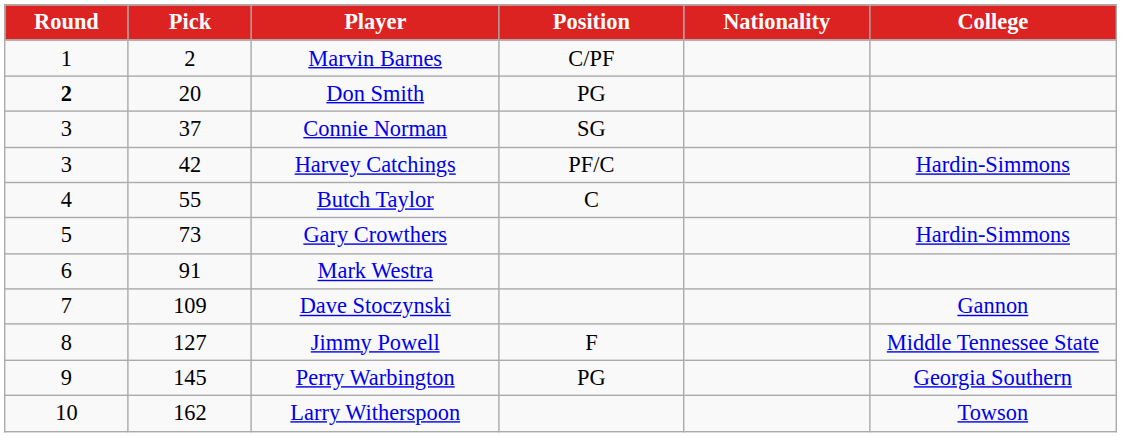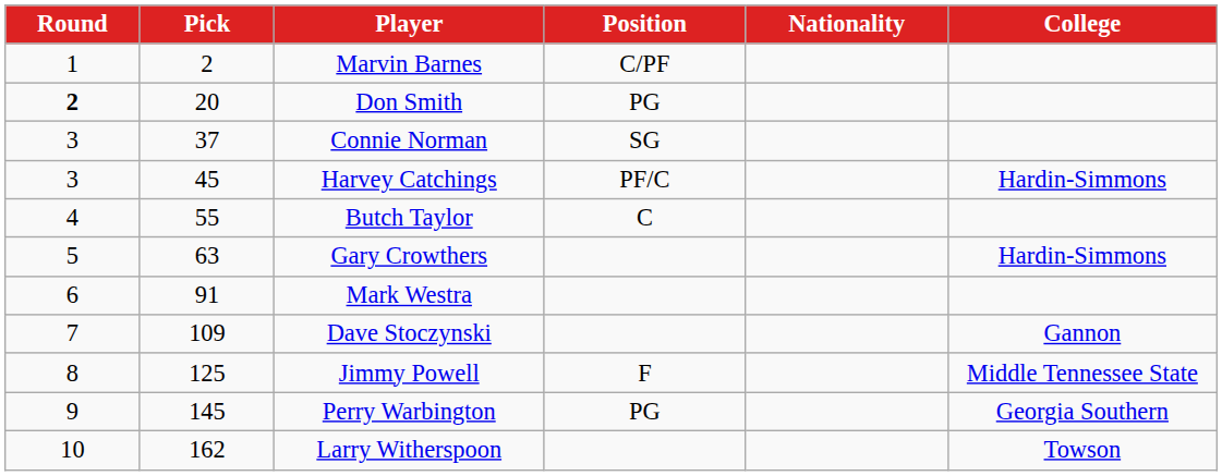Harvey Catchings | Pick: 42 -> 45
Gary Crowthers | Pick: 73 -> 63
Jimmy Powell | Pick: 127 -> 125
